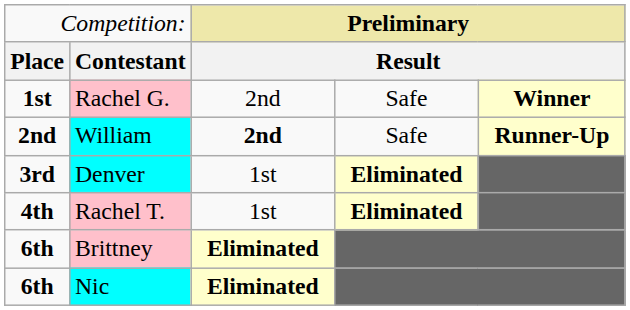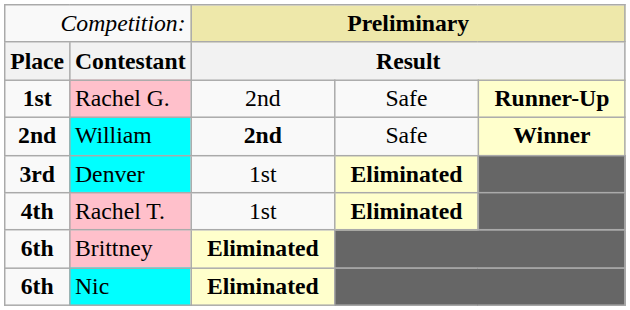Rachel G. | column 5: Winner -> Runner-Up
William | column 5: Runner-Up -> Winner
